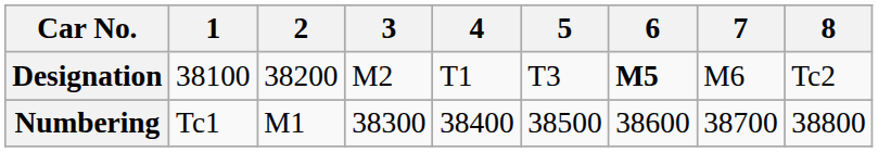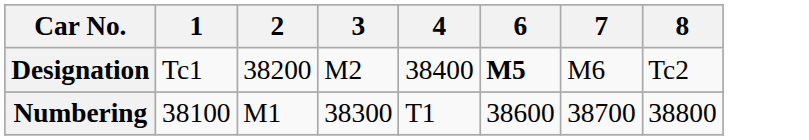- column: 5 | T3 | 38500
Designation | 1: 38100 -> Tc1
Designation | 4: T1 -> 38400
Numbering | 1: Tc1 -> 38100
Numbering | 4: 38400 -> T1
